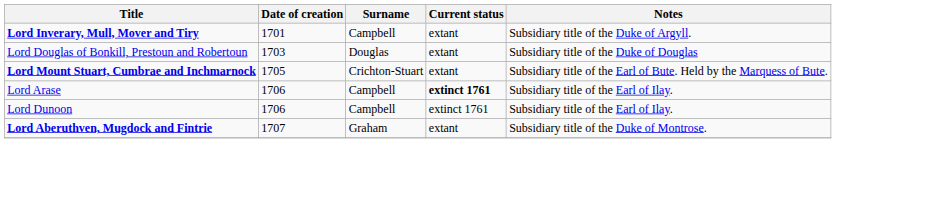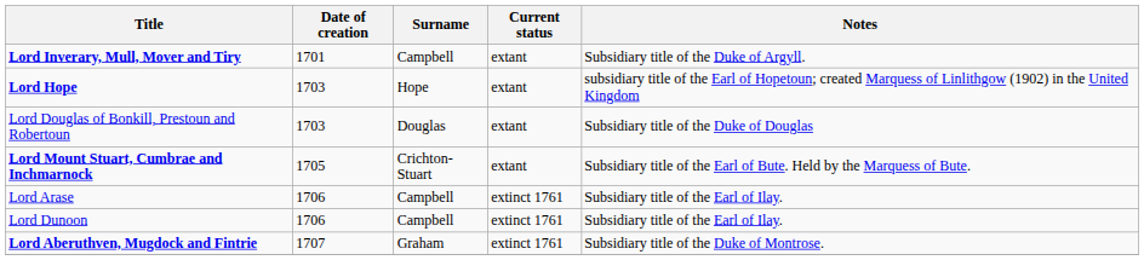+ row: Lord Hope | 1703 | Hope | extant | subsidiary title of the Earl of Hopetoun; created Marquess of Linlithgow (1902) in the United Kingdom
Lord Arase | Current status: bold -> normal
Lord Aberuthven, Mugdock and Fintrie | Current status: extant -> extinct 1761
